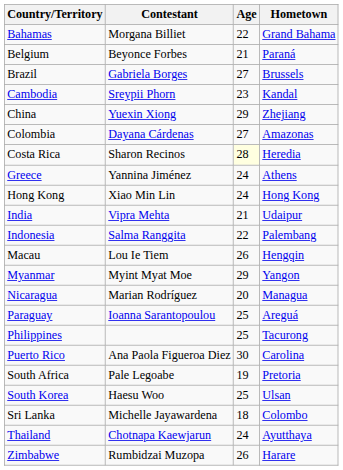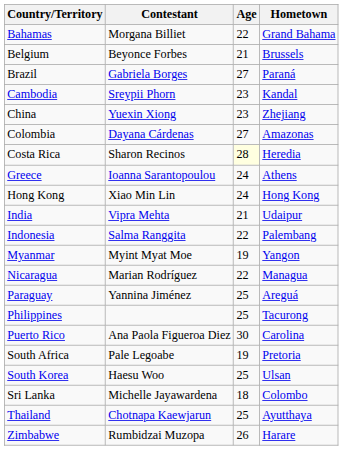Belgium | Hometown: Paraná -> Brussels
Brazil | Hometown: Brussels -> Paraná
China | Age: 29 -> 23
Greece | Contestant: Yannina Jiménez -> Ioanna Sarantopoulou
- row: Macau | Lou Ie Tiem | 26 | Hengqin
Myanmar | Age: 29 -> 19
Nicaragua | Age: 20 -> 22
Paraguay | Contestant: Ioanna Sarantopoulou -> Yannina Jiménez
Thailand | Age: 24 -> 25
